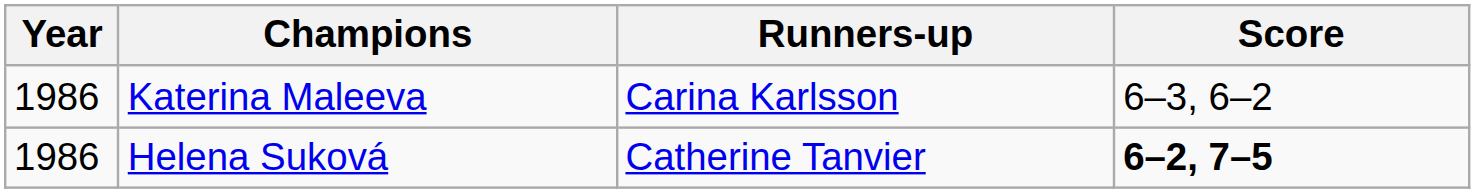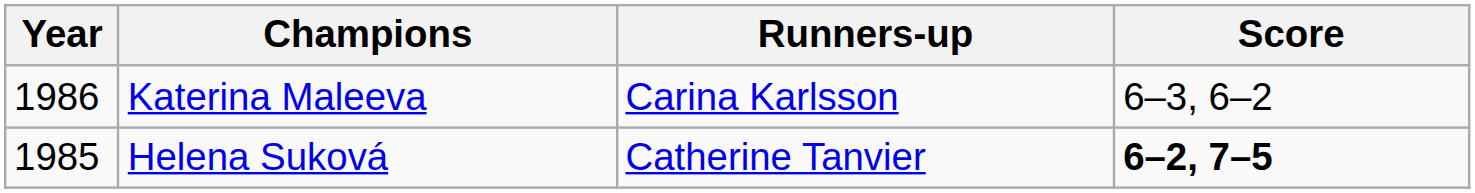Helena Suková | Year: 1986 -> 1985
